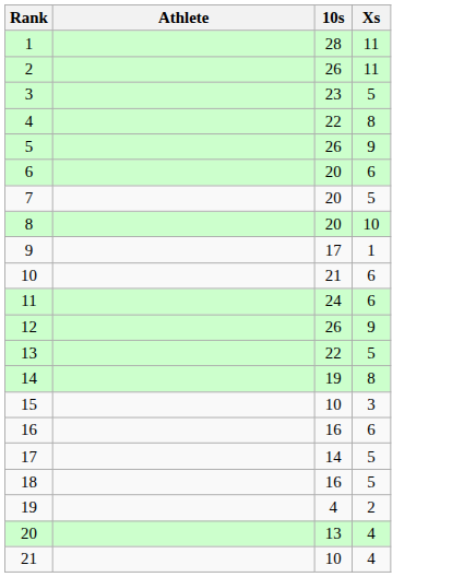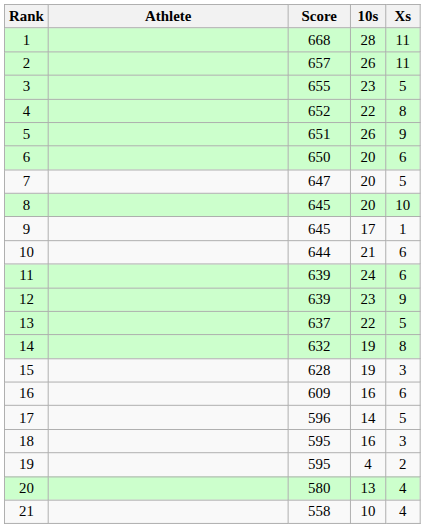+ column: Score | 668 | 657 | 655 | 652 | 651 | 650 | 647 | 645 | 645 | 644 | 639 | 639 | 637 | 632 | 628 | 609 | 596 | 595 | 595 | 580 | 558
12 | 10s: 26 -> 23
15 | 10s: 10 -> 19
18 | Xs: 5 -> 3
